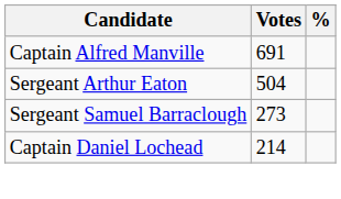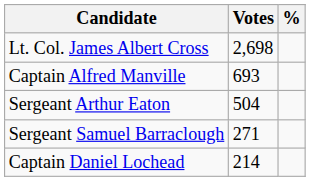+ row: Lt. Col. James Albert Cross | 2,698
Captain Alfred Manville | Votes: 691 -> 693
Sergeant Samuel Barraclough | Votes: 273 -> 271
